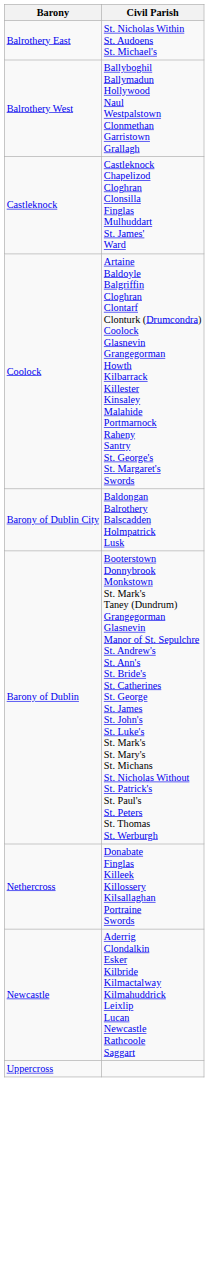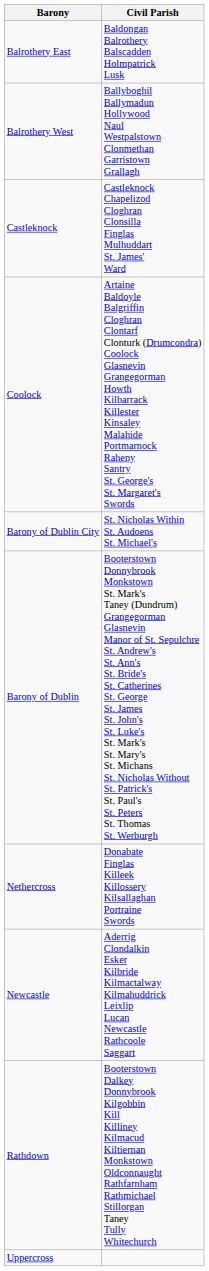Balrothery East | Civil Parish: St. Nicholas Within St. Audoens St. Michael's -> Baldongan Balrothery Balscadden Holmpatrick Lusk
Barony of Dublin City | Civil Parish: Baldongan Balrothery Balscadden Holmpatrick Lusk -> St. Nicholas Within St. Audoens St. Michael's
+ row: Rathdown | Booterstown Dalkey Donnybrook Kilgobbin Kill Killiney Kilmacud Kiltiernan Monkstown Oldconnaught Rathfarnham Rathmichael Stillorgan Taney Tully Whitechurch
